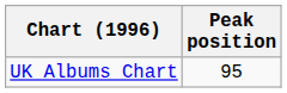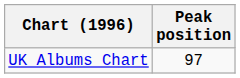UK Albums Chart | Peak position: 95 -> 97
